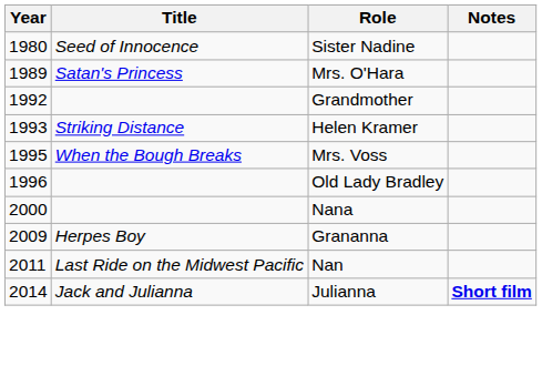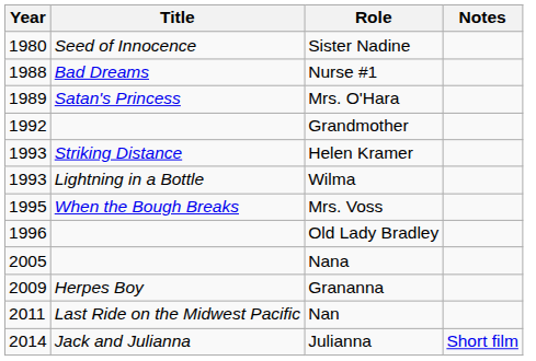+ row: 1988 | Bad Dreams | Nurse #1
+ row: 1993 | Lightning in a Bottle | Wilma
Nana | Year: 2000 -> 2005
Julianna | Notes: bold -> normal
